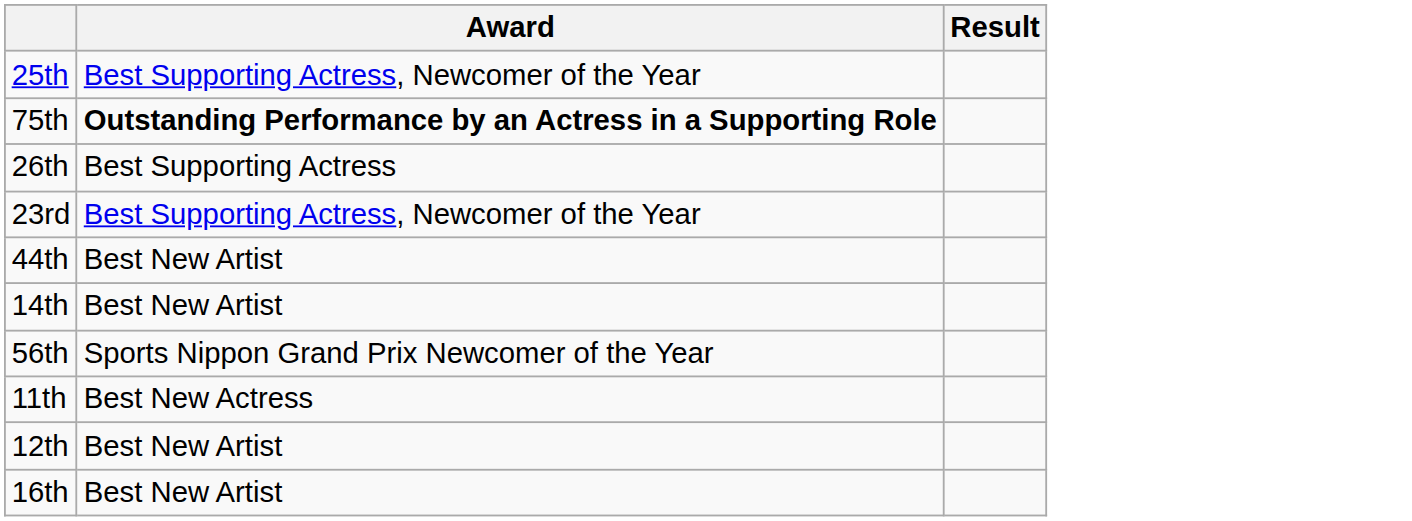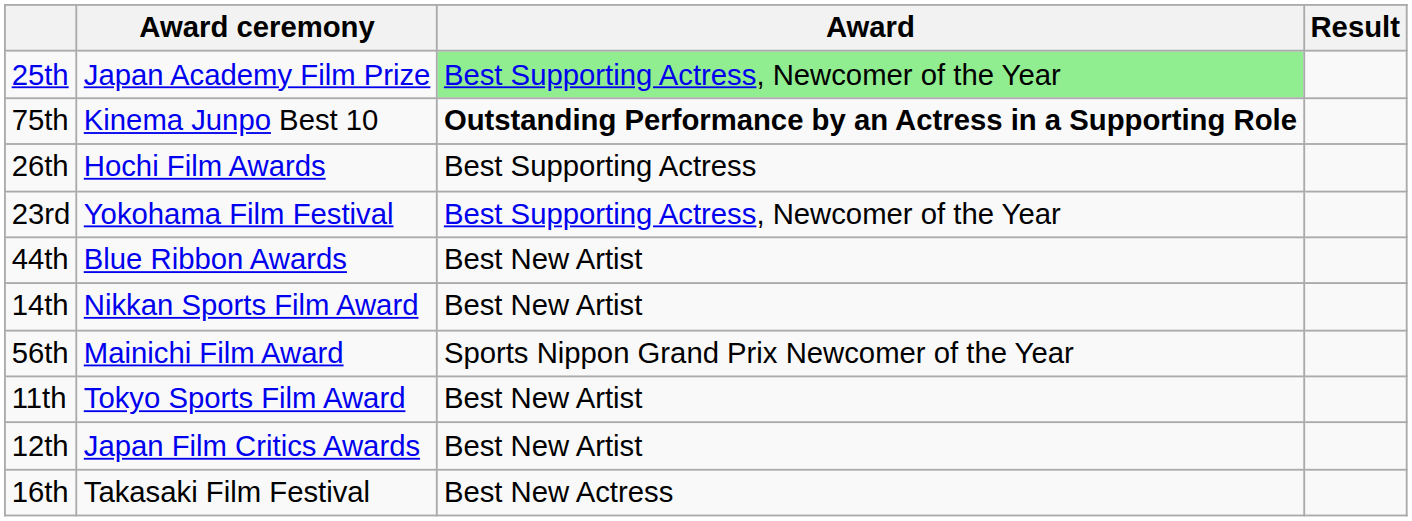+ column: Award ceremony | Japan Academy Film Prize | Kinema Junpo Best 10 | Hochi Film Awards | Yokohama Film Festival | Blue Ribbon Awards | Nikkan Sports Film Award | Mainichi Film Award | Tokyo Sports Film Award | Japan Film Critics Awards | Takasaki Film Festival
25th | Award: no background -> lightgreen background
11th | Award: Best New Actress -> Best New Artist
16th | Award: Best New Artist -> Best New Actress
